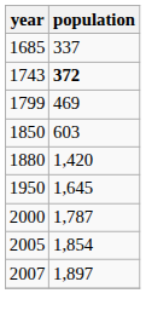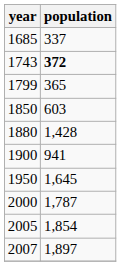1799 | population: 469 -> 365
1880 | population: 1,420 -> 1,428
+ row: 1900 | 941
